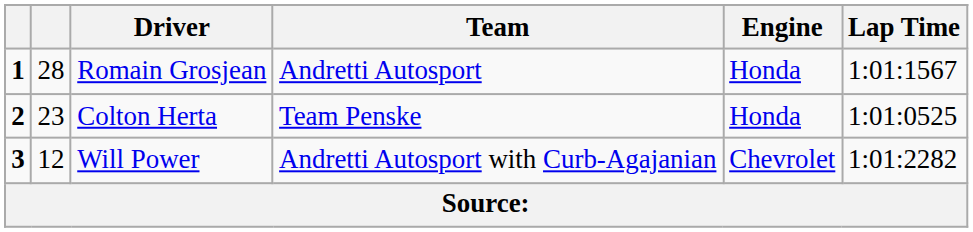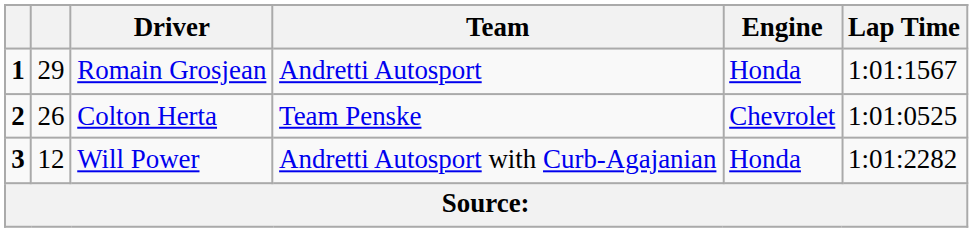Romain Grosjean | column 2: 28 -> 29
Colton Herta | column 2: 23 -> 26
Colton Herta | Engine: Honda -> Chevrolet
Will Power | Engine: Chevrolet -> Honda
